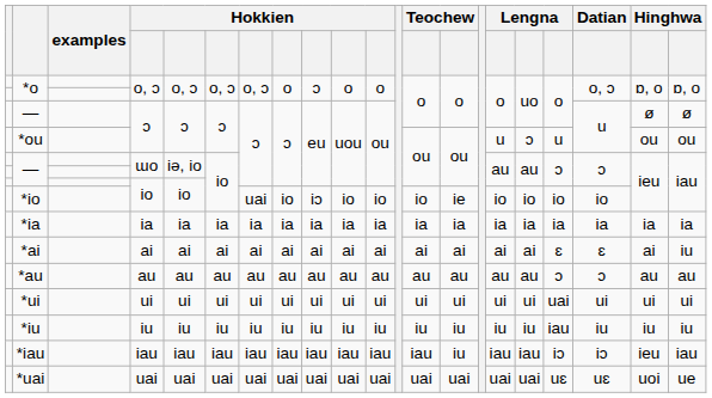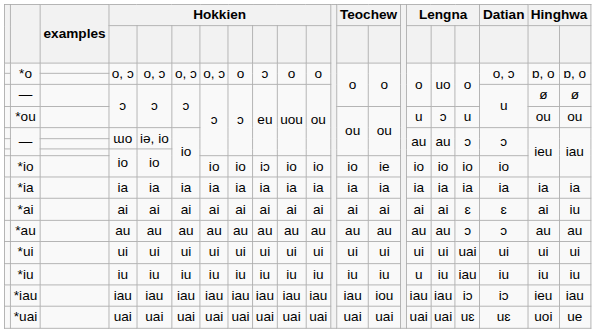*io | column 7: uai -> io
*iu | column 16: iu -> u
*iau | column 14: iu -> iou
